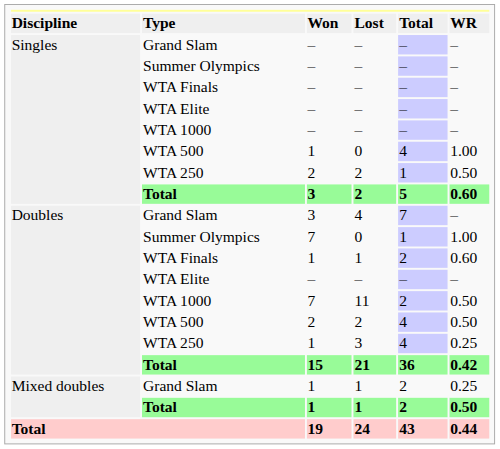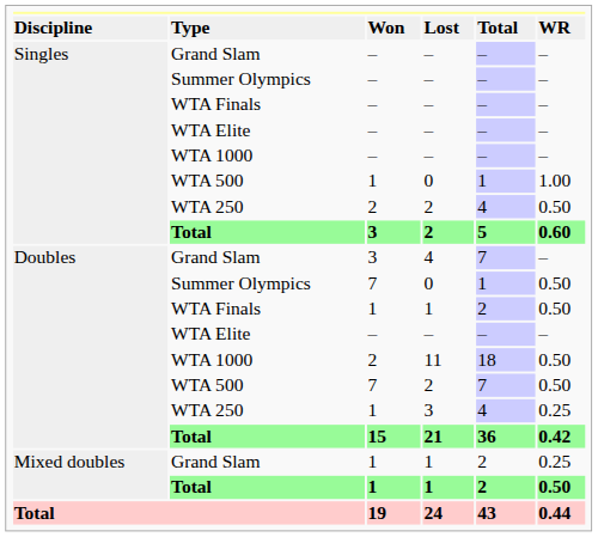WTA 500 / 0 | column 5: 4 -> 1
WTA 250 / 2 | column 5: 1 -> 4
Summer Olympics / 0 | column 6: 1.00 -> 0.50
WTA Finals / 1 | column 6: 0.60 -> 0.50
11 | column 3: 7 -> 2
11 | column 5: 2 -> 18
WTA 500 / 2 | column 3: 2 -> 7
WTA 500 / 2 | column 5: 4 -> 7
